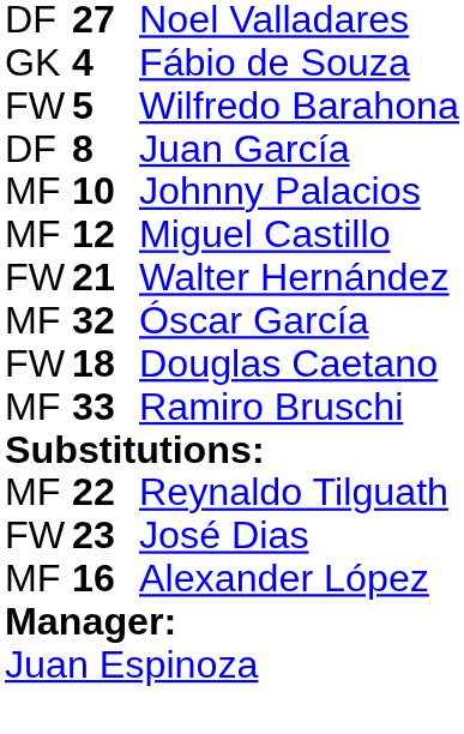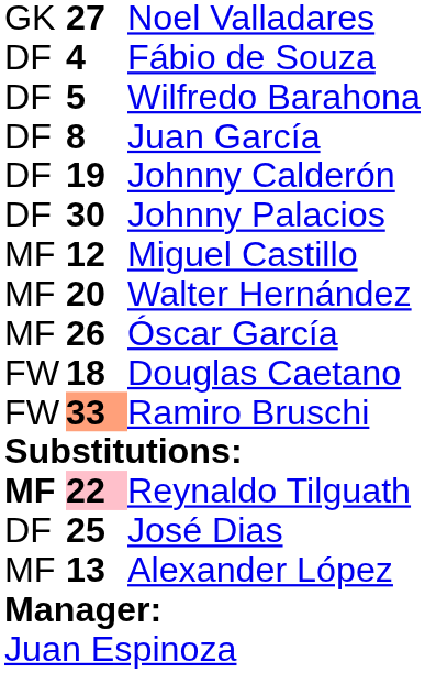Noel Valladares | column 1: DF -> GK
Fábio de Souza | column 1: GK -> DF
Wilfredo Barahona | column 1: FW -> DF
+ row: DF | 19 | Johnny Calderón
Johnny Palacios | column 1: MF -> DF
Johnny Palacios | column 2: 10 -> 30
Walter Hernández | column 1: FW -> MF
Walter Hernández | column 2: 21 -> 20
Óscar García | column 2: 32 -> 26
Ramiro Bruschi | column 1: MF -> FW
Ramiro Bruschi | column 2: no background -> lightsalmon background
Reynaldo Tilguath | column 1: normal -> bold
Reynaldo Tilguath | column 2: no background -> pink background
José Dias | column 1: FW -> DF
José Dias | column 2: 23 -> 25
Alexander López | column 2: 16 -> 13
